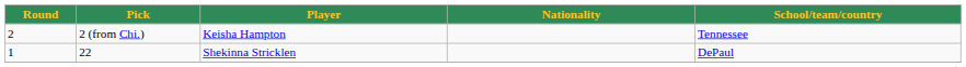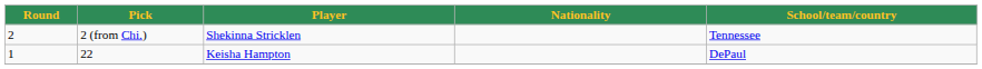2 (from Chi.) | Player: Keisha Hampton -> Shekinna Stricklen
22 | Player: Shekinna Stricklen -> Keisha Hampton
